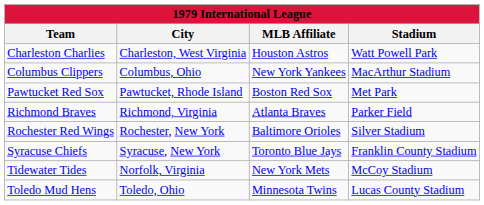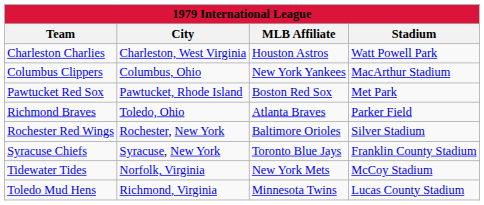Richmond Braves | City: Richmond, Virginia -> Toledo, Ohio
Toledo Mud Hens | City: Toledo, Ohio -> Richmond, Virginia
